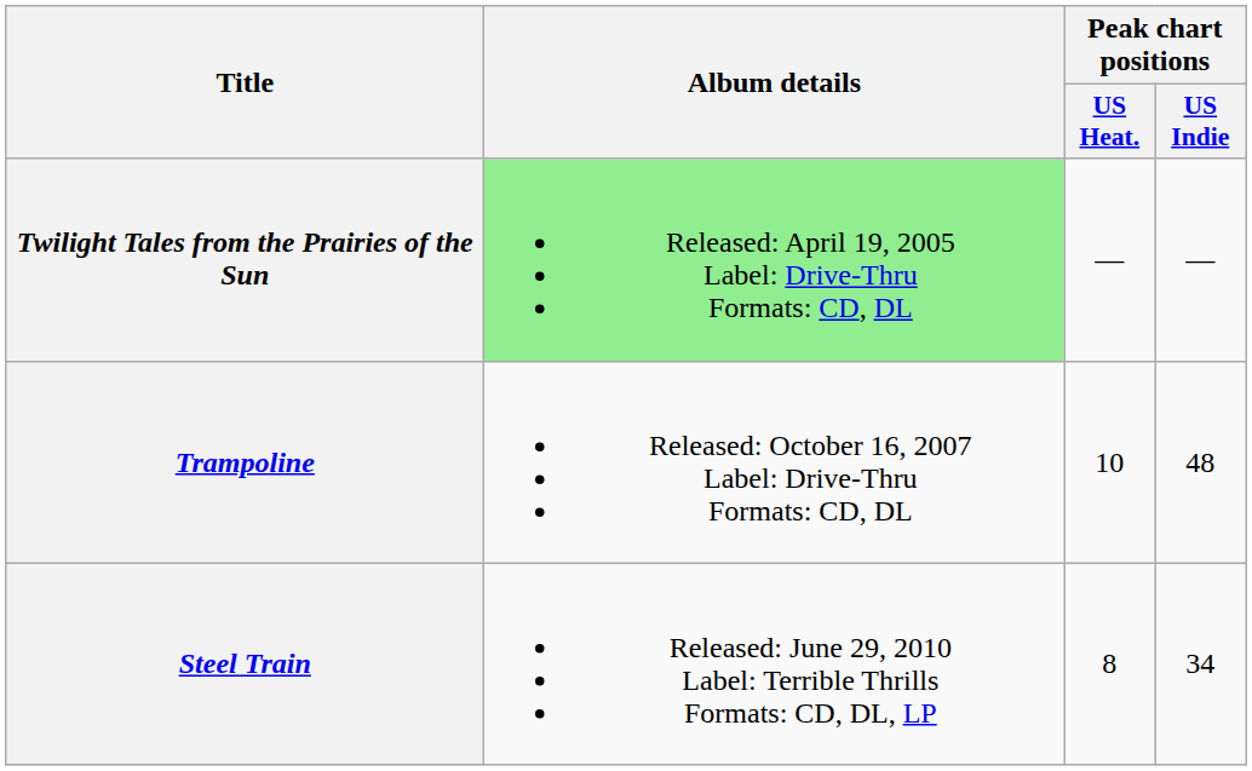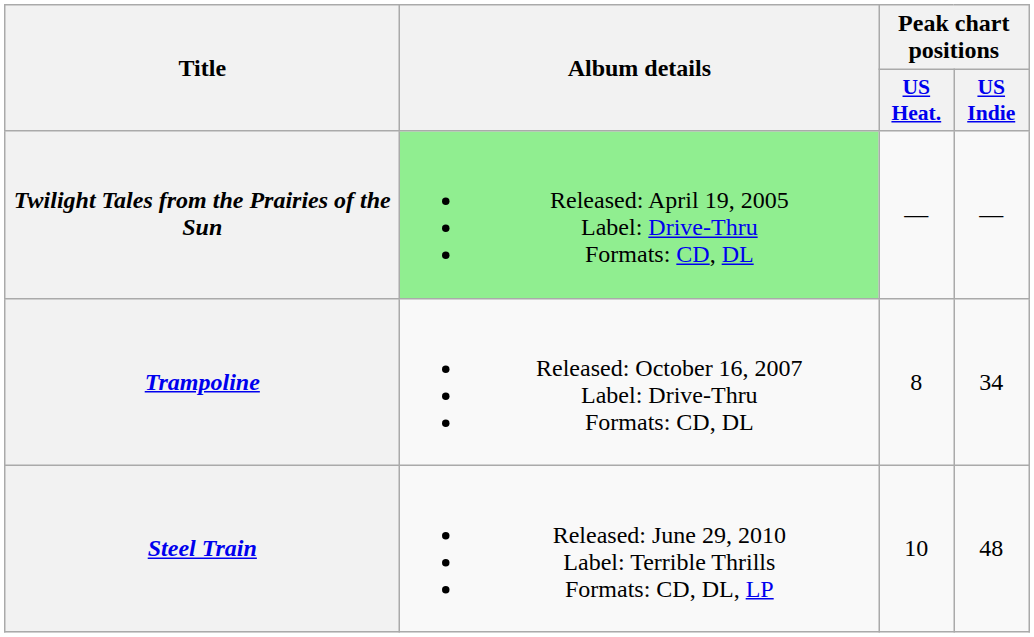Trampoline | Peak chart positions / US Heat.: 10 -> 8
Trampoline | Peak chart positions / US Indie: 48 -> 34
Steel Train | Peak chart positions / US Heat.: 8 -> 10
Steel Train | Peak chart positions / US Indie: 34 -> 48
